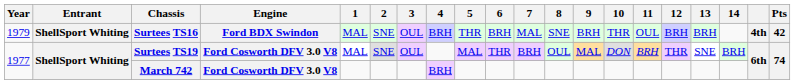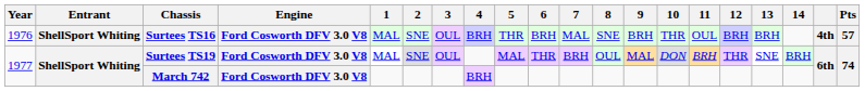Surtees TS16 | Year: 1979 -> 1976
Surtees TS16 | Engine: Ford BDX Swindon -> Ford Cosworth DFV 3.0 V8
Surtees TS16 | Pts: 42 -> 57
